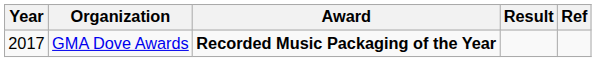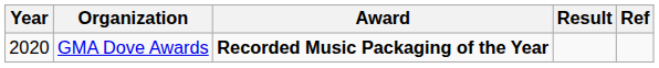GMA Dove Awards | Year: 2017 -> 2020
